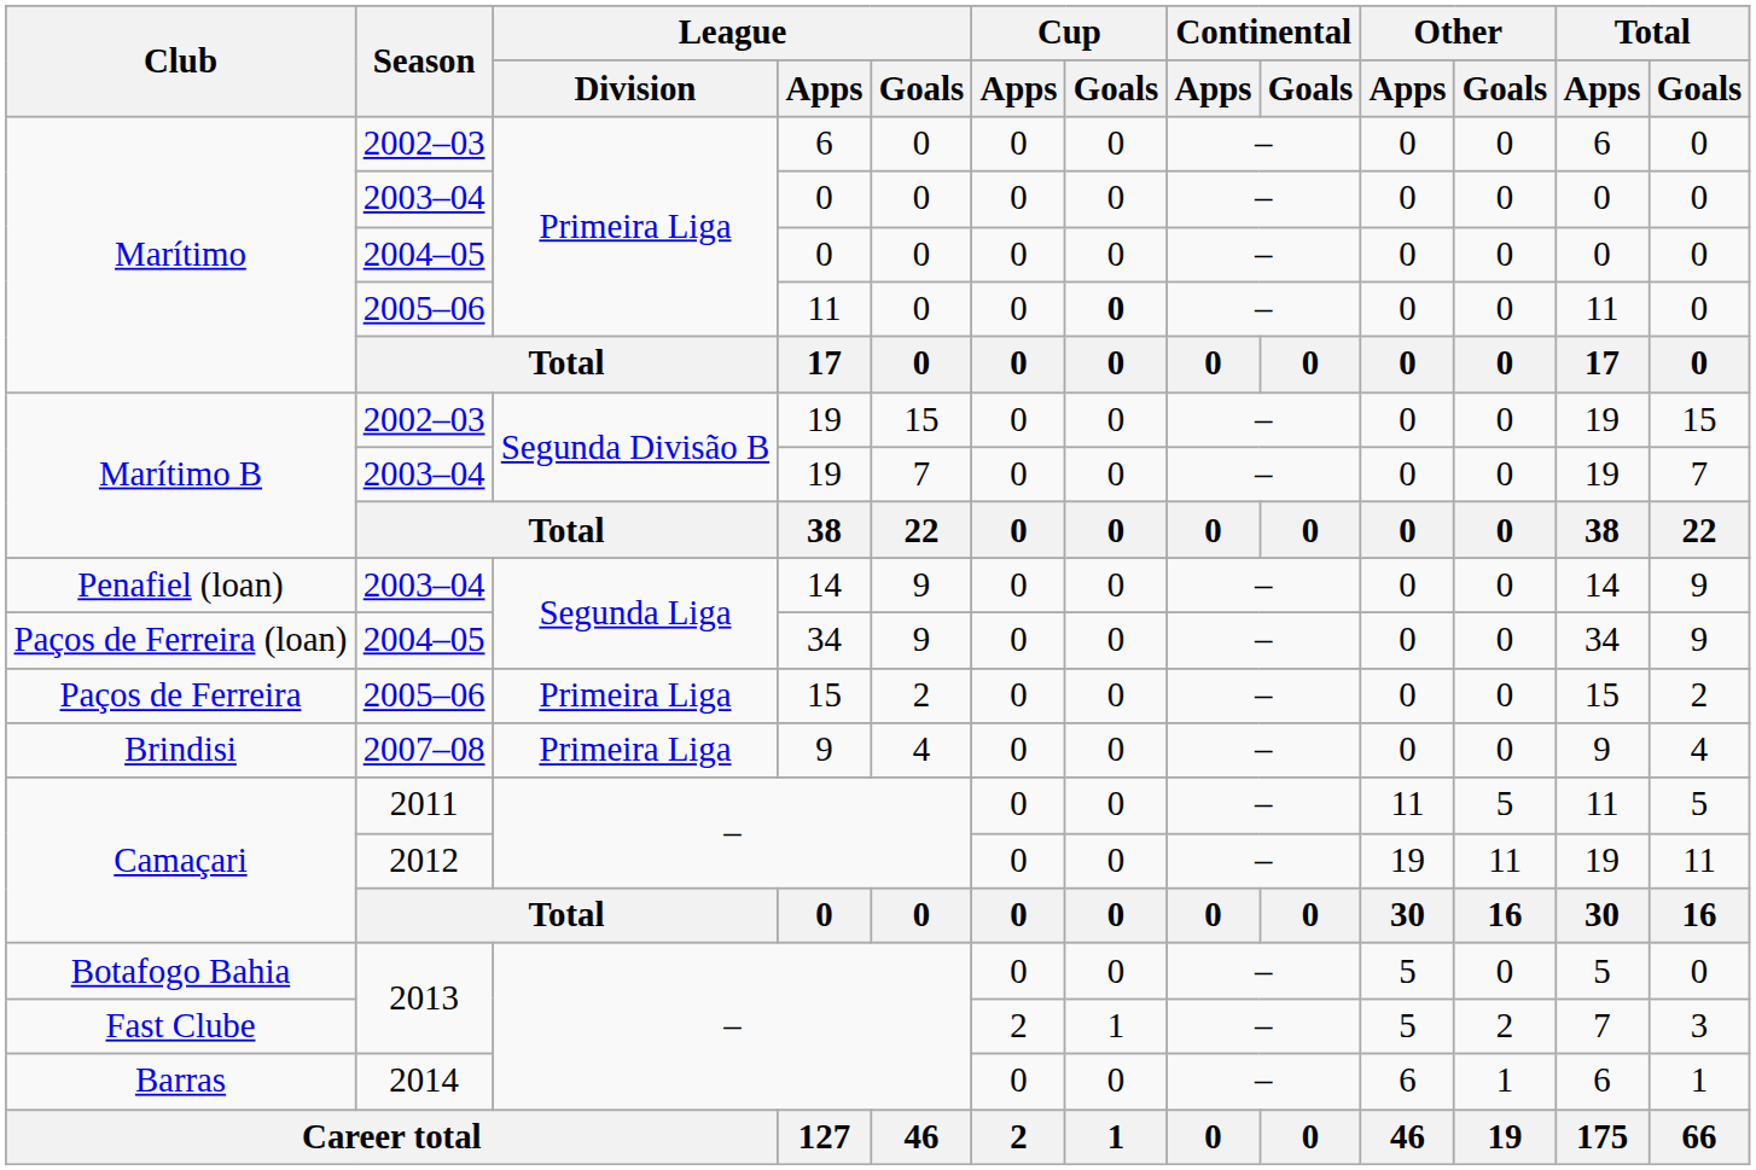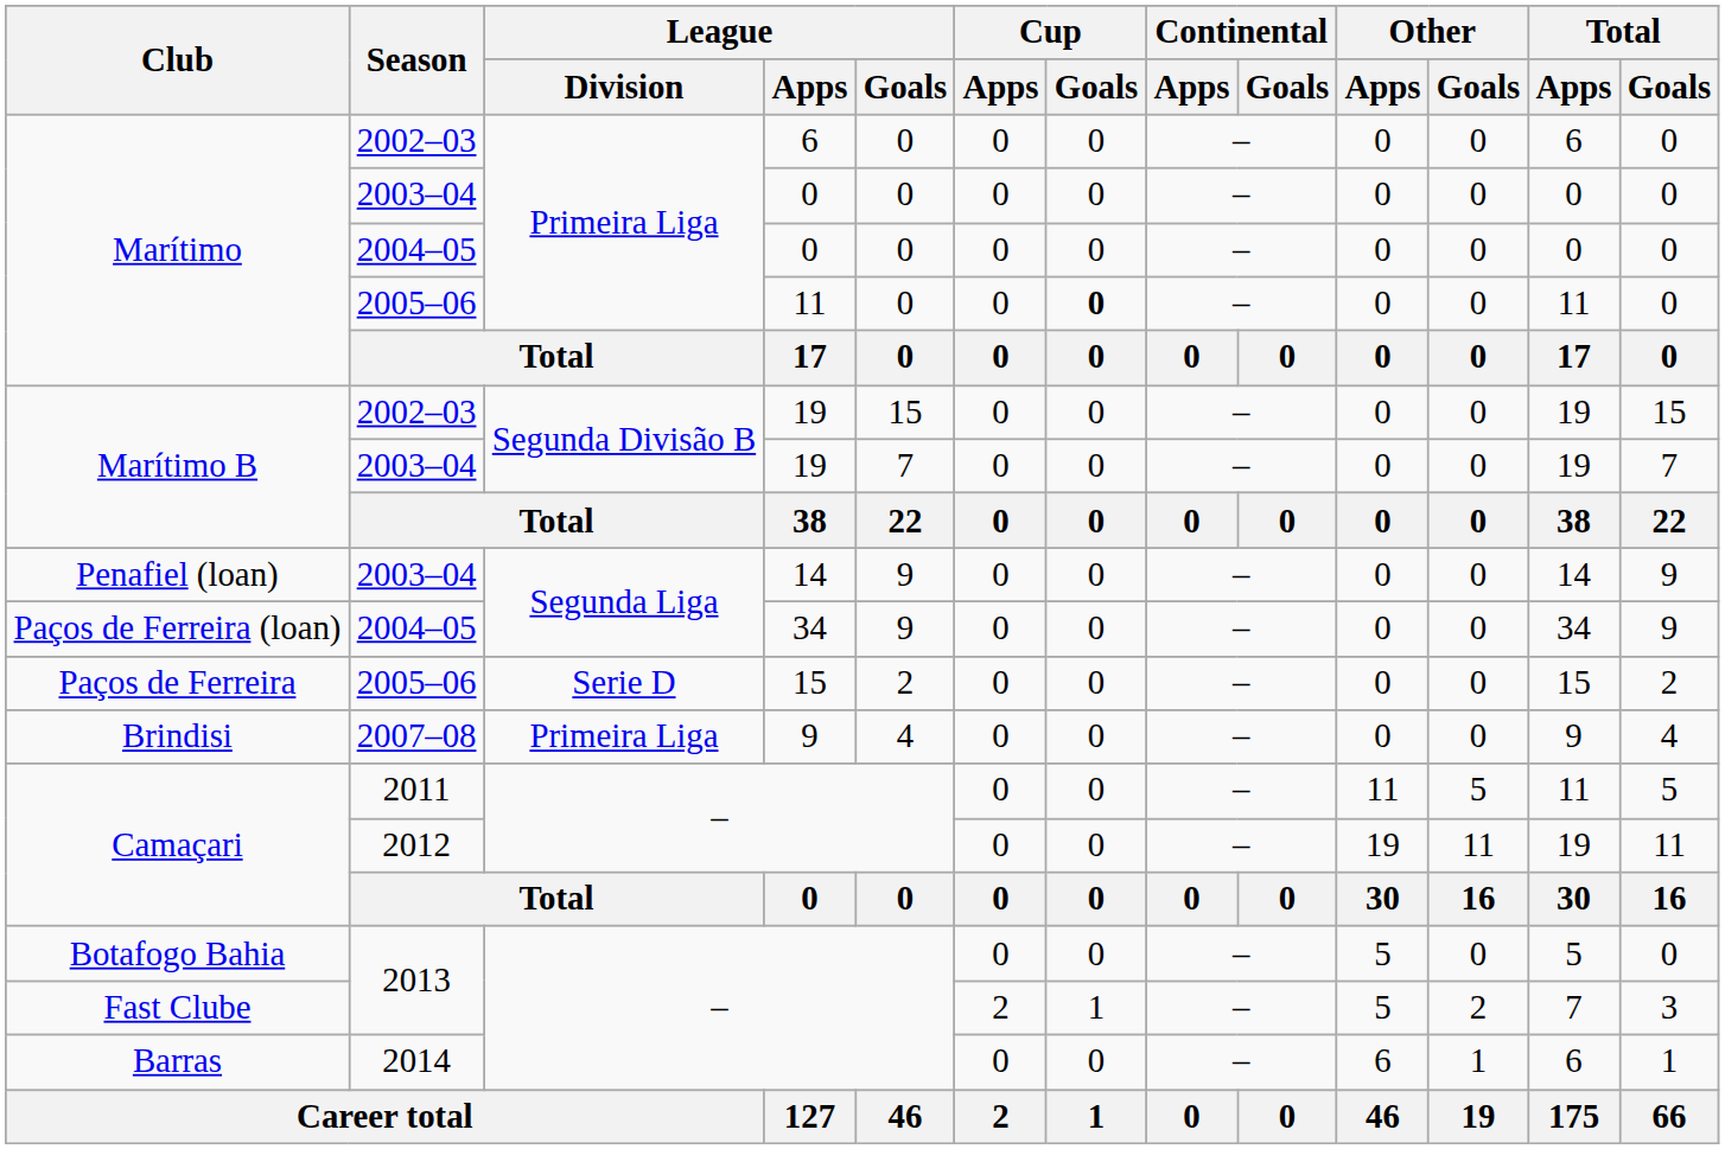Paços de Ferreira | League / Division: Primeira Liga -> Serie D
